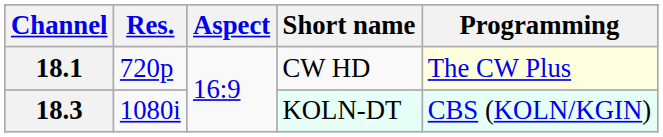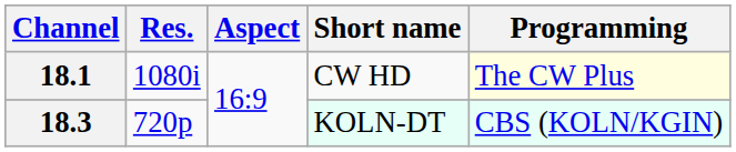18.1 | Res.: 720p -> 1080i
18.3 | Res.: 1080i -> 720p
